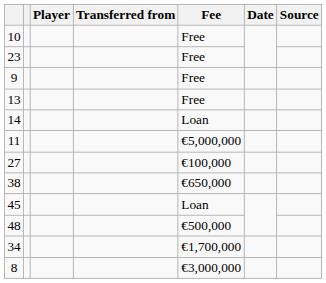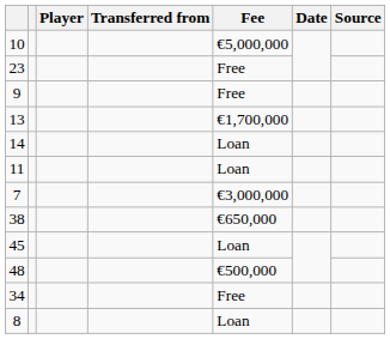10 | Fee: Free -> €5,000,000
13 | Fee: Free -> €1,700,000
11 | Fee: €5,000,000 -> Loan
- row: 27 | €100,000
+ row: 7 | €3,000,000
34 | Fee: €1,700,000 -> Free
8 | Fee: €3,000,000 -> Loan
